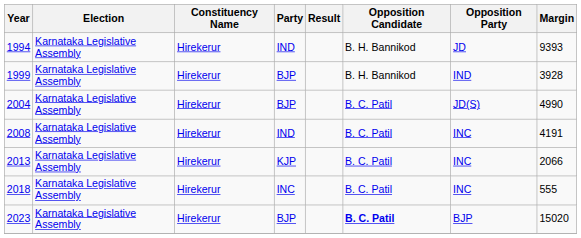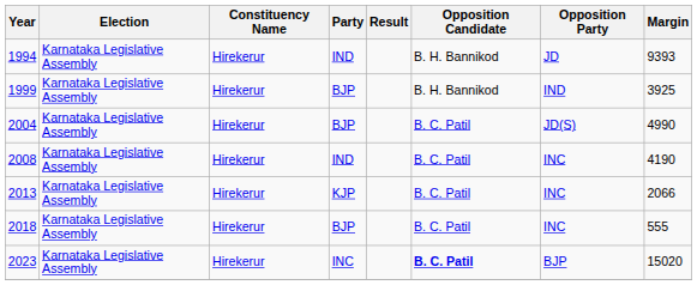1999 | Margin: 3928 -> 3925
2008 | Margin: 4191 -> 4190
2018 | Party: INC -> BJP
2023 | Party: BJP -> INC
